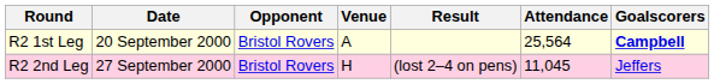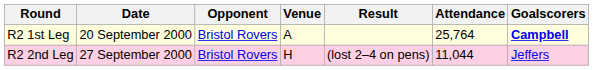R2 1st Leg | Attendance: 25,564 -> 25,764
R2 2nd Leg | Attendance: 11,045 -> 11,044
